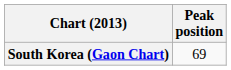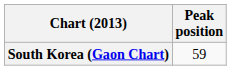South Korea (Gaon Chart) | Peak position: 69 -> 59
